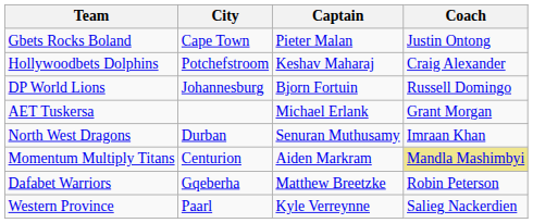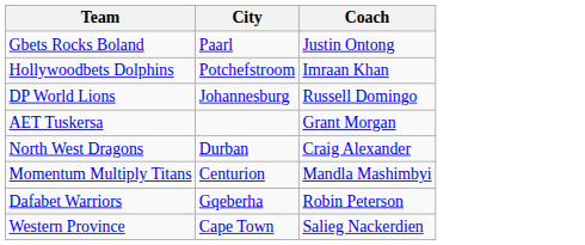- column: Captain | Pieter Malan | Keshav Maharaj | Bjorn Fortuin | Michael Erlank | Senuran Muthusamy | Aiden Markram | Matthew Breetzke | Kyle Verreynne
Gbets Rocks Boland | City: Cape Town -> Paarl
Hollywoodbets Dolphins | Coach: Craig Alexander -> Imraan Khan
North West Dragons | Coach: Imraan Khan -> Craig Alexander
Momentum Multiply Titans | Coach: khaki background -> no background
Western Province | City: Paarl -> Cape Town
